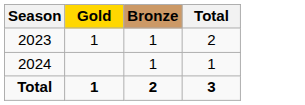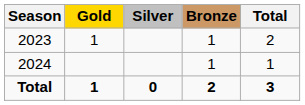+ column: Silver | 0
